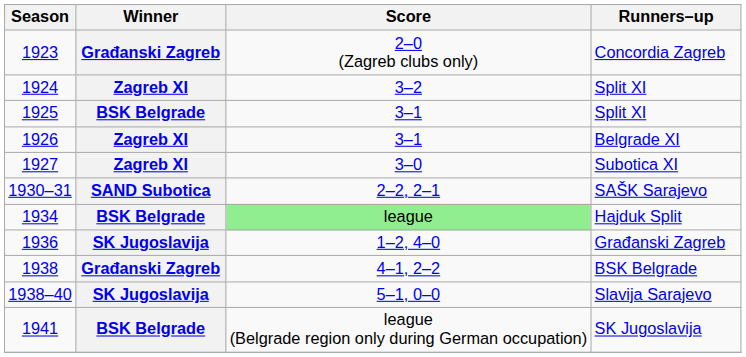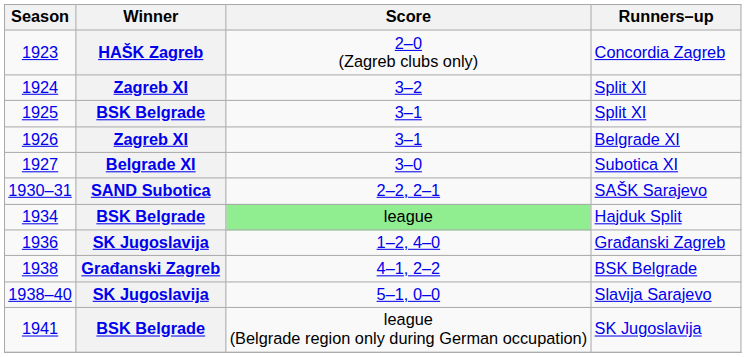Concordia Zagreb | Winner: Građanski Zagreb -> HAŠK Zagreb
Subotica XI | Winner: Zagreb XI -> Belgrade XI
